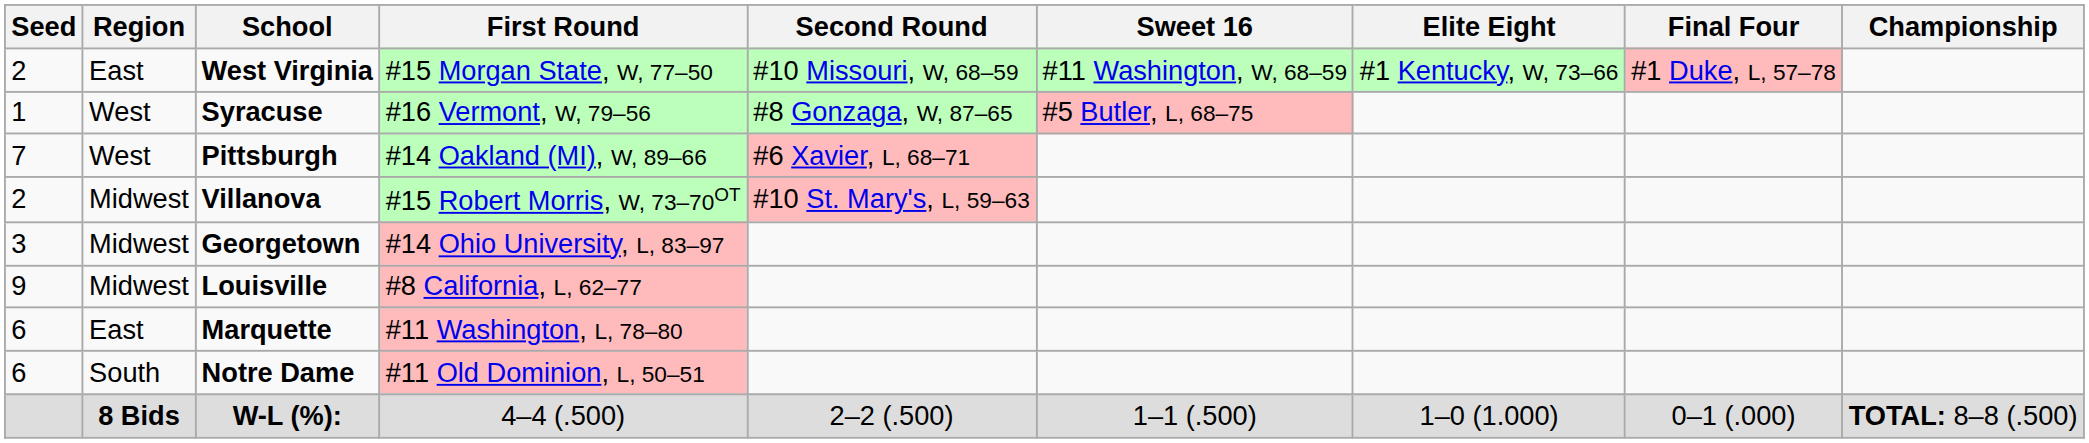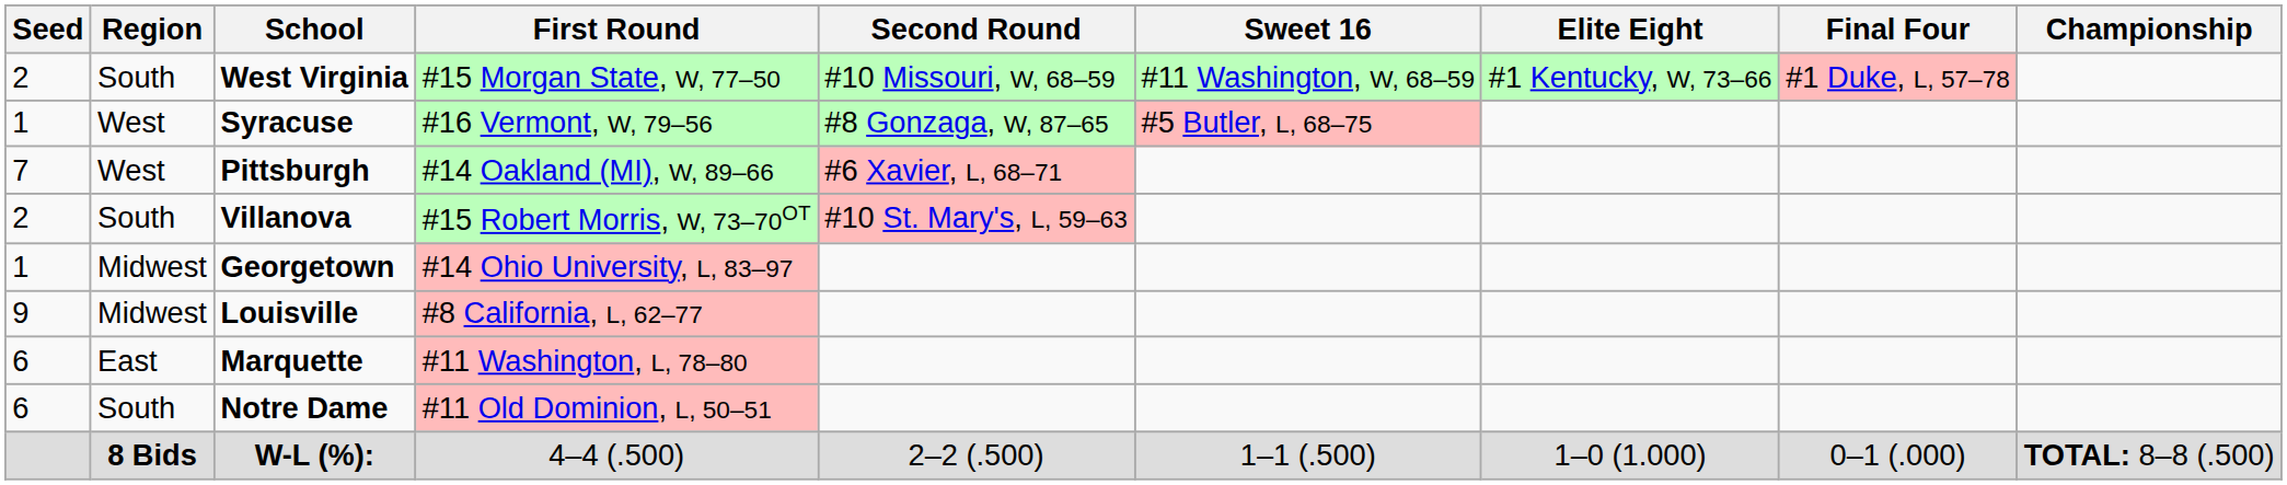West Virginia | Region: East -> South
Villanova | Region: Midwest -> South
Georgetown | Seed: 3 -> 1
